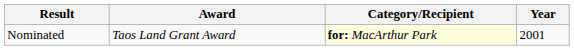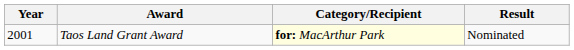columns swapped: Year <-> Result
